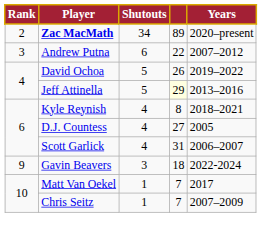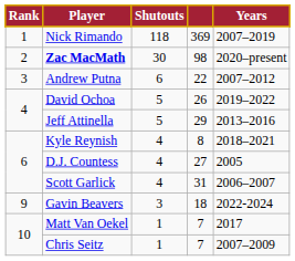+ row: 1 | Nick Rimando | 118 | 369 | 2007–2019
Zac MacMath | Shutouts: 34 -> 30
Zac MacMath | column 4: 89 -> 98
Jeff Attinella | column 4: lightyellow background -> no background
